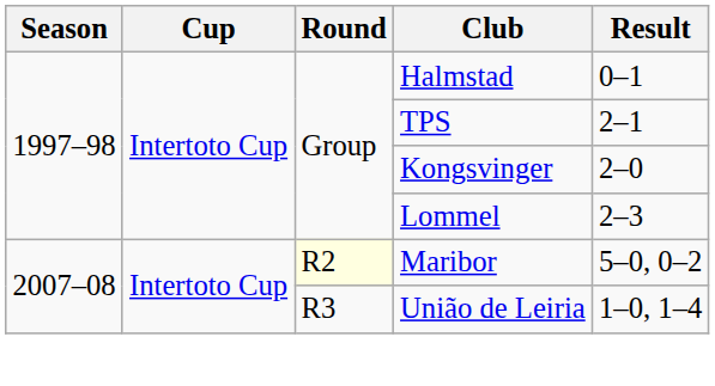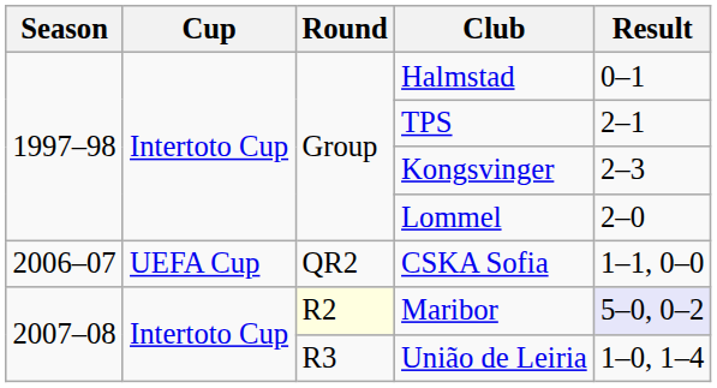Kongsvinger | Result: 2–0 -> 2–3
Lommel | Result: 2–3 -> 2–0
+ row: 2006–07 | UEFA Cup | QR2 | CSKA Sofia | 1–1, 0–0
Maribor | Result: no background -> lavender background
